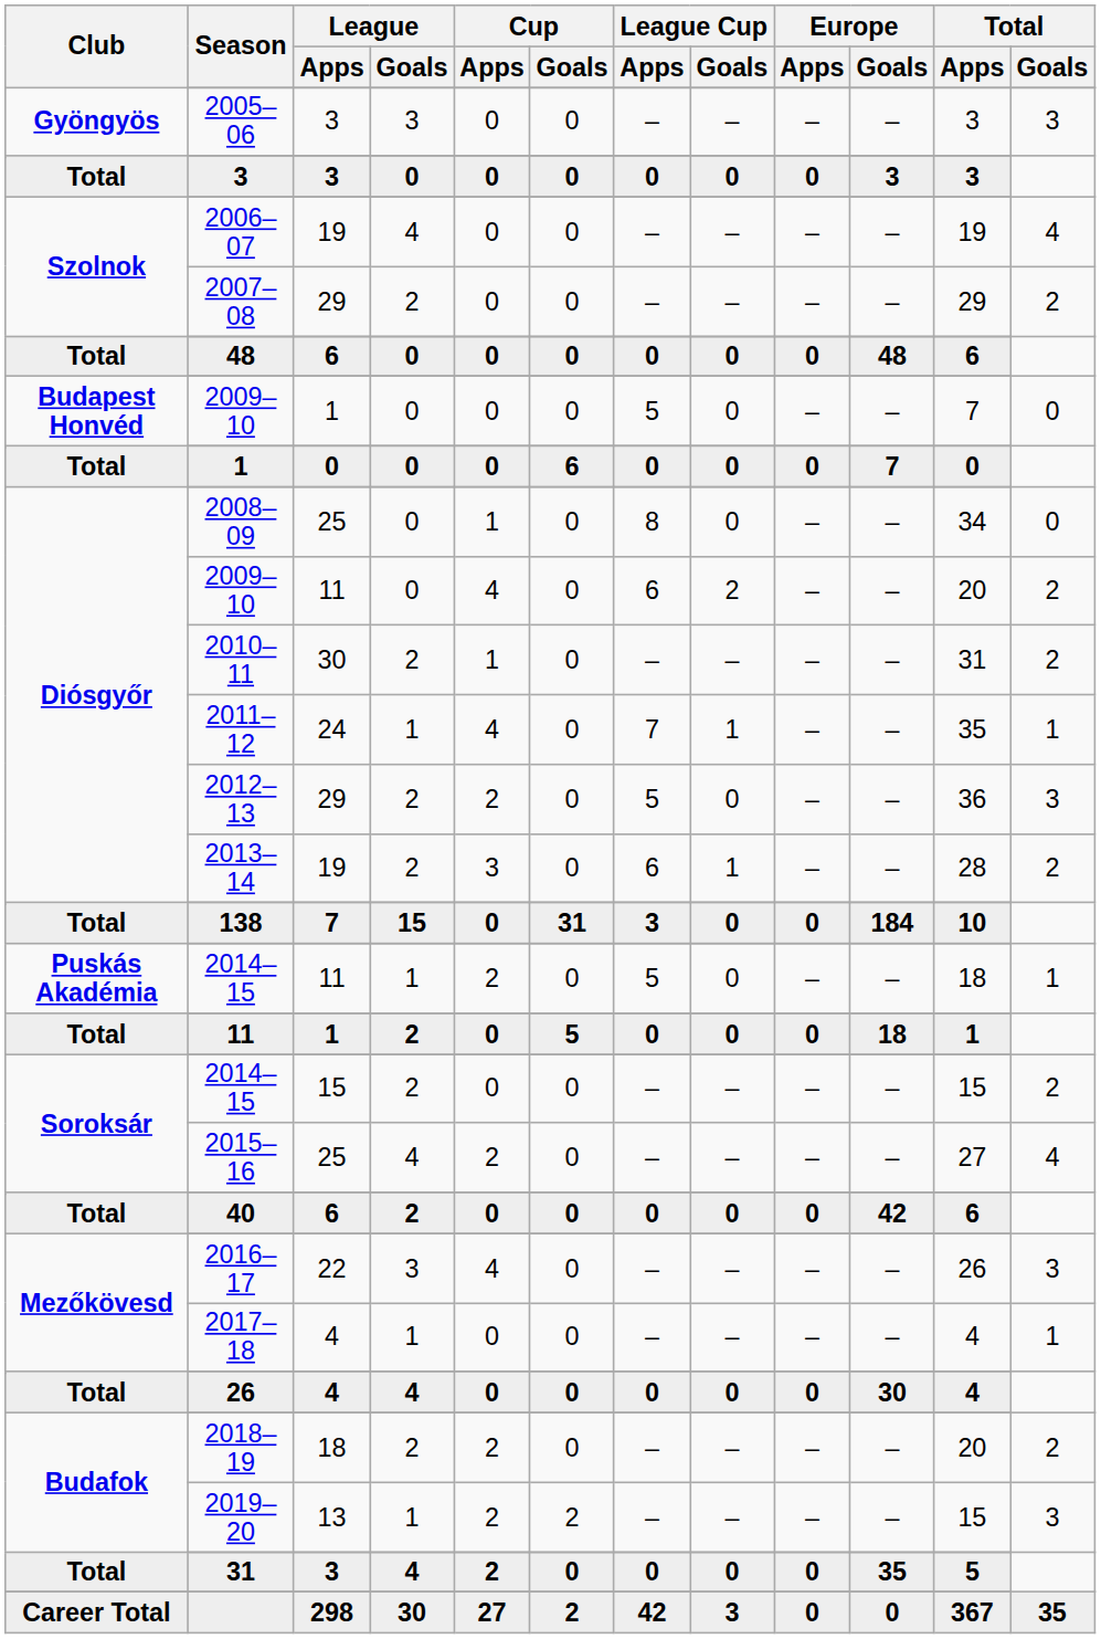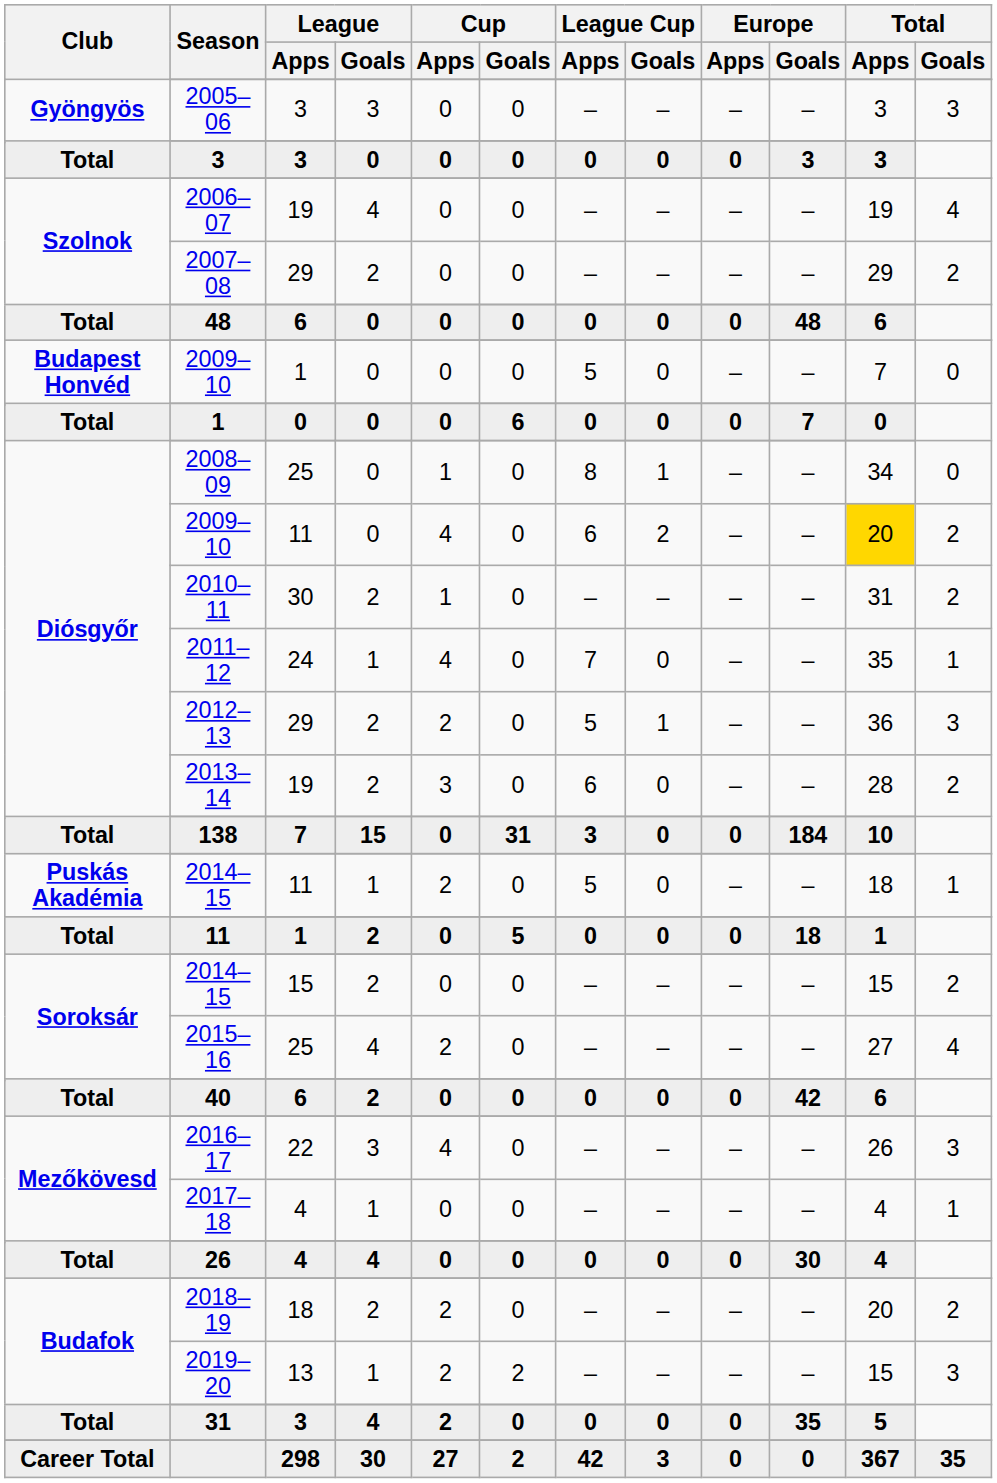2008–09 | League Cup / Goals: 0 -> 1
Diósgyőr / 2009–10 | Total / Apps: no background -> gold background
2011–12 | League Cup / Goals: 1 -> 0
2012–13 | League Cup / Goals: 0 -> 1
2013–14 | League Cup / Goals: 1 -> 0
